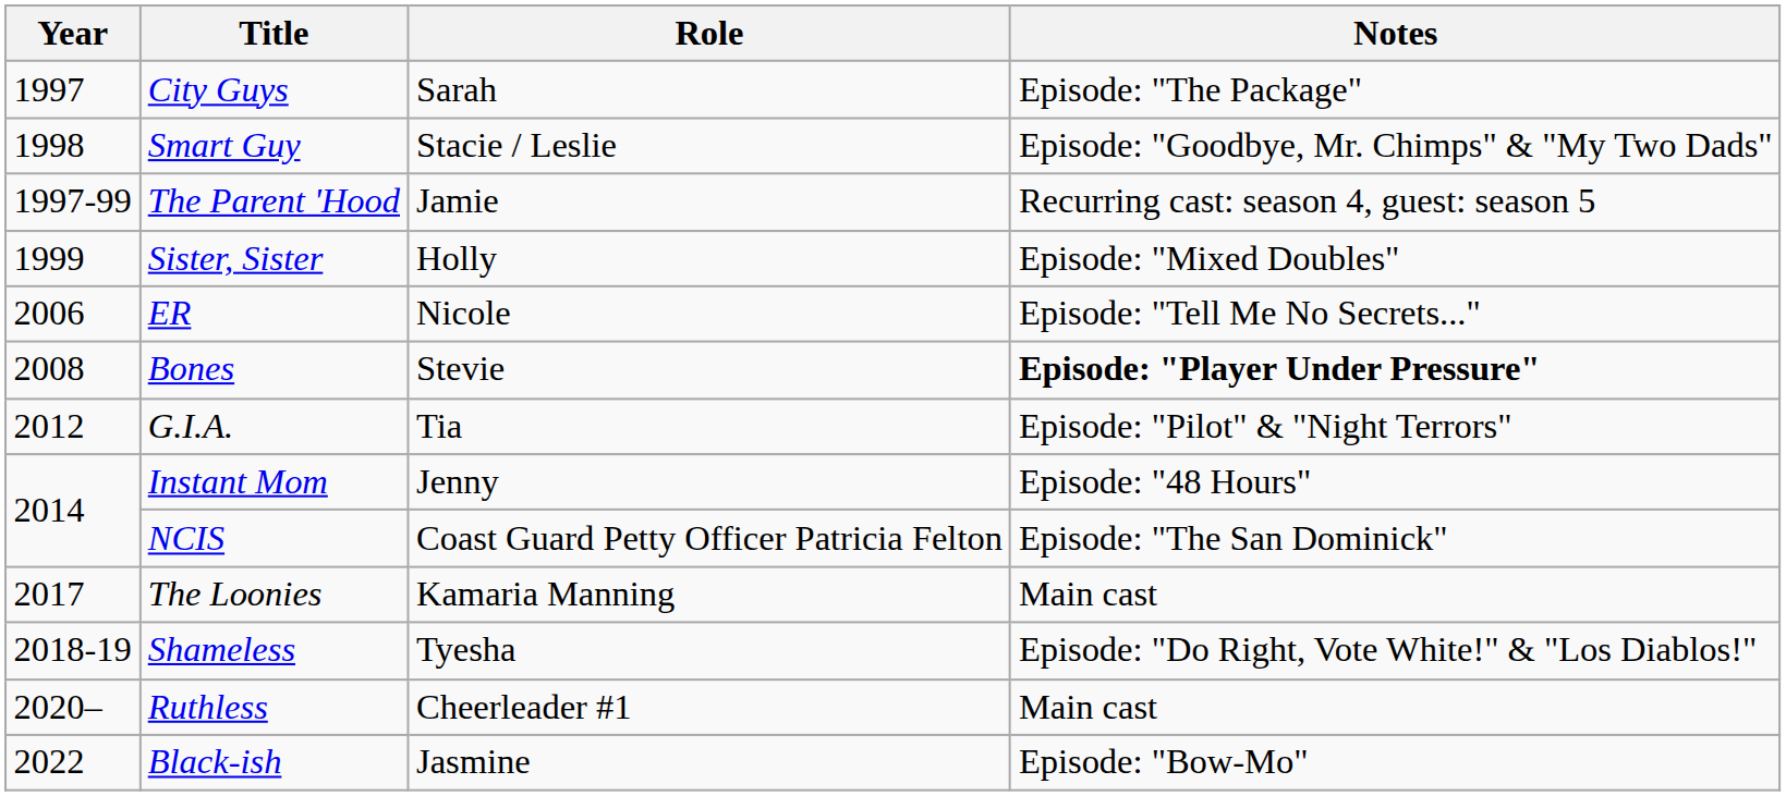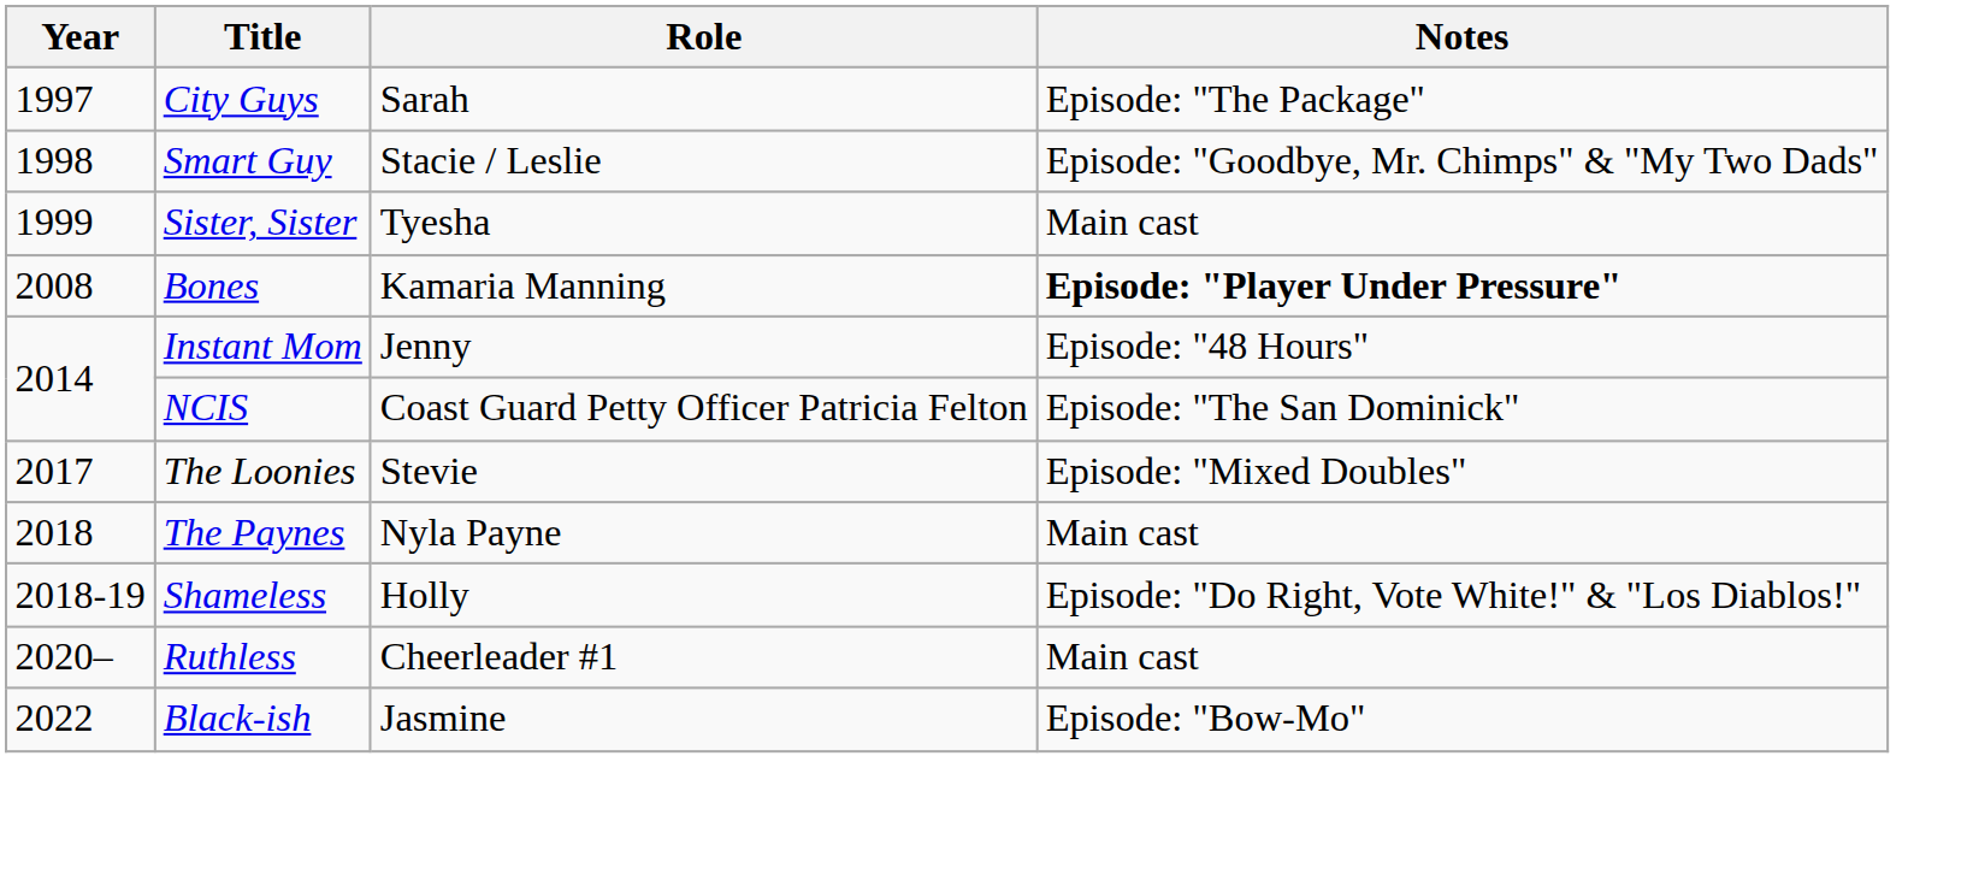- row: 1997-99 | The Parent 'Hood | Jamie | Recurring cast: season 4, guest: season 5
Sister, Sister | Role: Holly -> Tyesha
Sister, Sister | Notes: Episode: "Mixed Doubles" -> Main cast
- row: 2006 | ER | Nicole | Episode: "Tell Me No Secrets..."
Bones | Role: Stevie -> Kamaria Manning
- row: 2012 | G.I.A. | Tia | Episode: "Pilot" & "Night Terrors"
The Loonies | Role: Kamaria Manning -> Stevie
The Loonies | Notes: Main cast -> Episode: "Mixed Doubles"
+ row: 2018 | The Paynes | Nyla Payne | Main cast
Shameless | Role: Tyesha -> Holly
